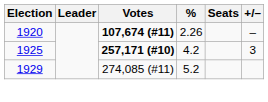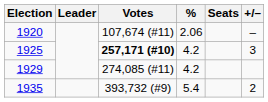1920 | Votes: bold -> normal
1920 | %: 2.26 -> 2.06
1929 | %: 5.2 -> 4.2
+ row: 1935 | 393,732 (#9) | 5.4 | 2
